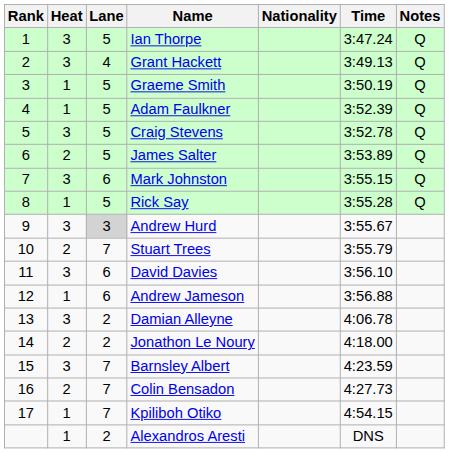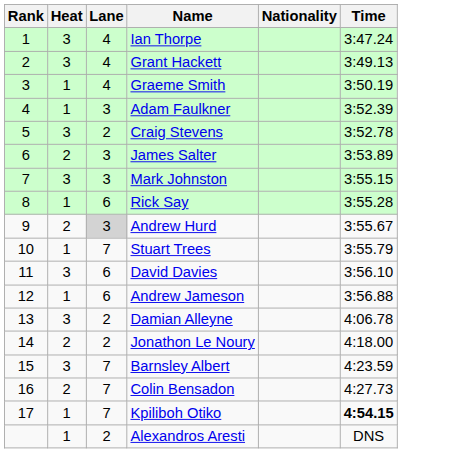- column: Notes | Q | Q | Q | Q | Q | Q | Q | Q
Ian Thorpe | Lane: 5 -> 4
Graeme Smith | Lane: 5 -> 4
Adam Faulkner | Lane: 5 -> 3
Craig Stevens | Lane: 5 -> 2
James Salter | Lane: 5 -> 3
Mark Johnston | Lane: 6 -> 3
Rick Say | Lane: 5 -> 6
Andrew Hurd | Heat: 3 -> 2
Stuart Trees | Heat: 2 -> 1
Kpiliboh Otiko | Time: normal -> bold
